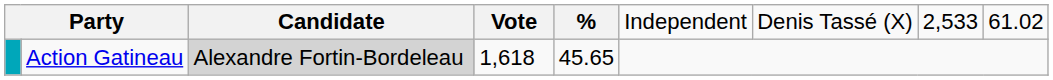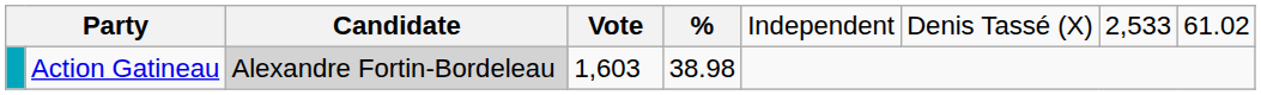Action Gatineau | column 4: 1,618 -> 1,603
Action Gatineau | column 5: 45.65 -> 38.98
